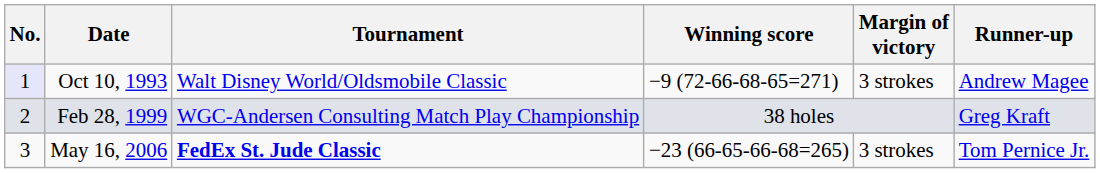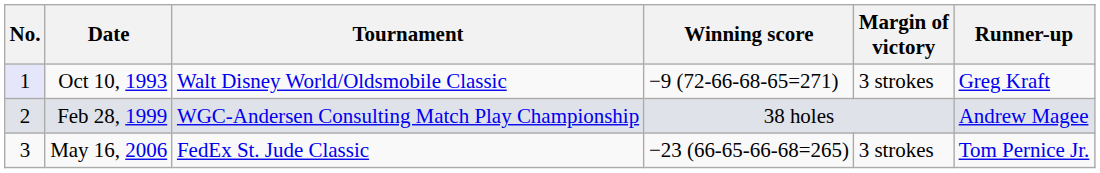Oct 10, 1993 | Runner-up: Andrew Magee -> Greg Kraft
Feb 28, 1999 | Runner-up: Greg Kraft -> Andrew Magee
May 16, 2006 | Tournament: bold -> normal
